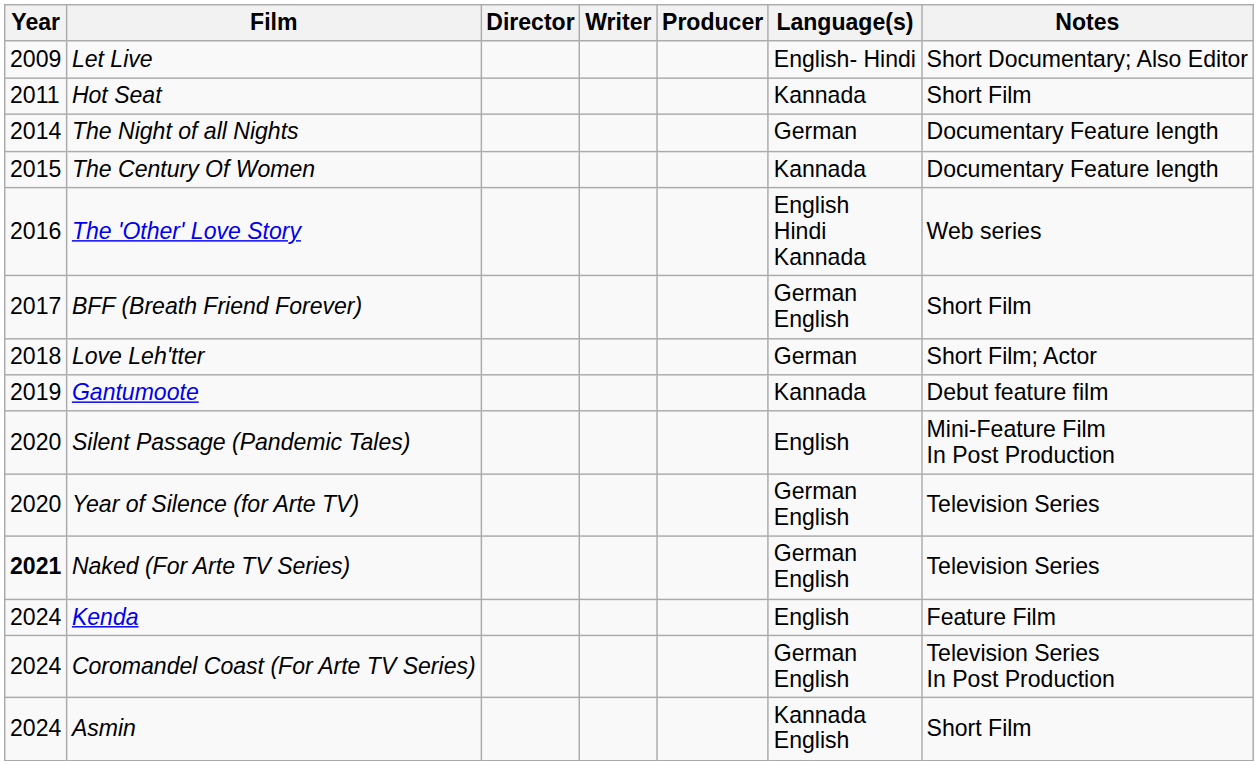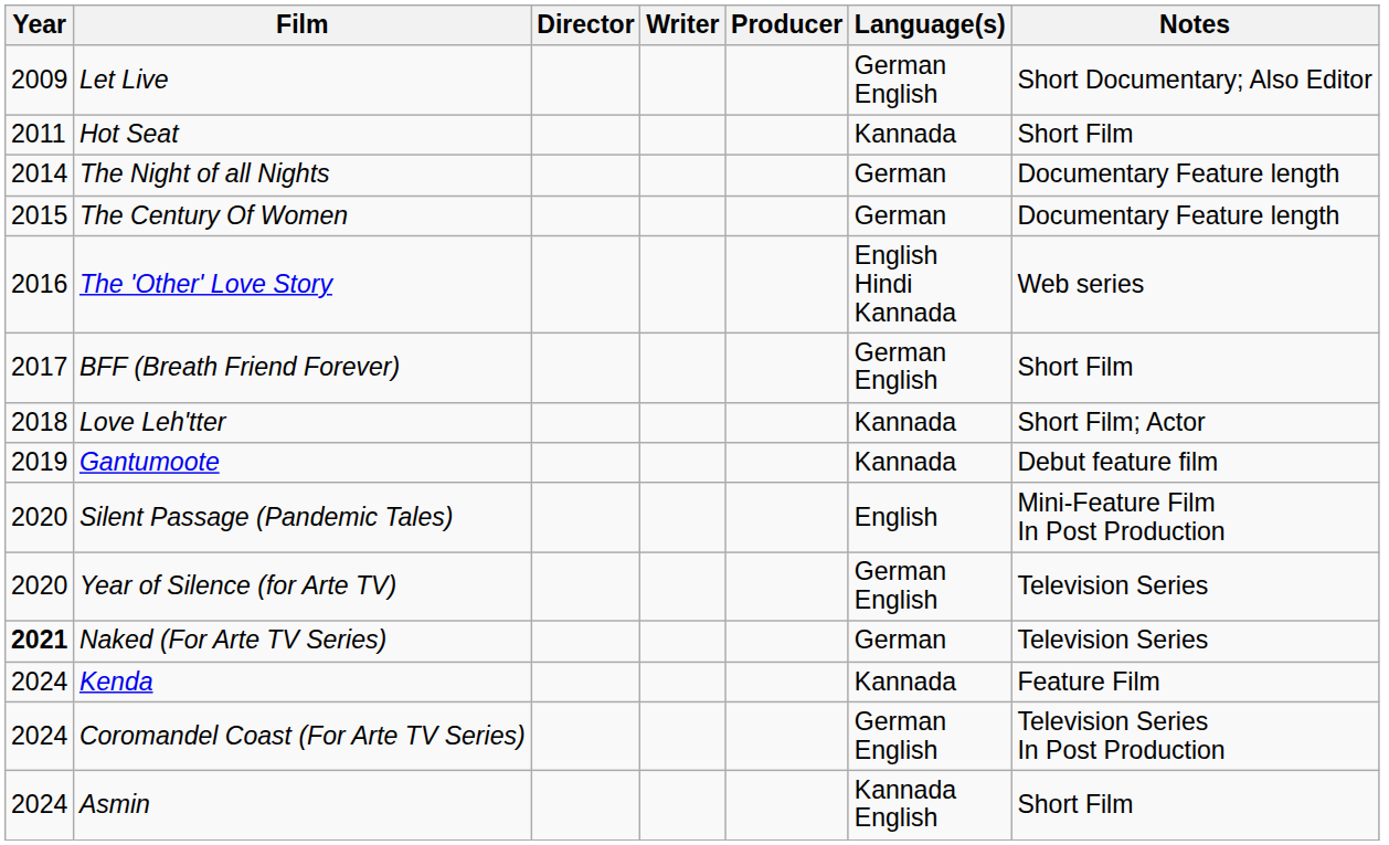Let Live | Language(s): English- Hindi -> German English
The Century Of Women | Language(s): Kannada -> German
Love Leh'tter | Language(s): German -> Kannada
Naked (For Arte TV Series) | Language(s): German English -> German
Kenda | Language(s): English -> Kannada
